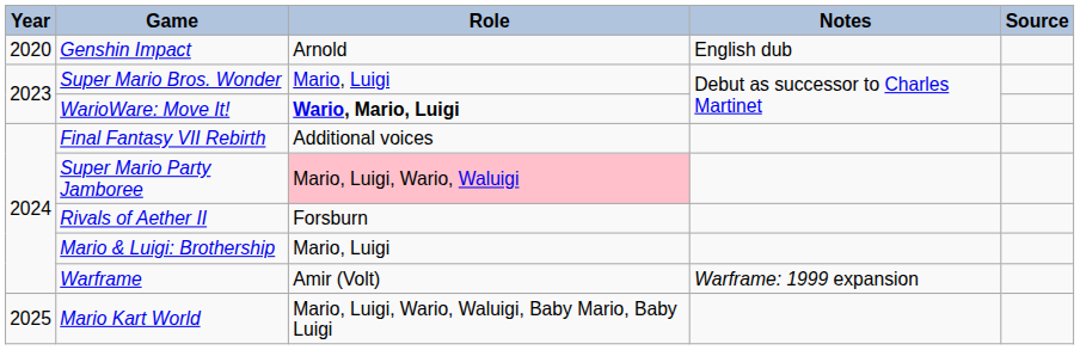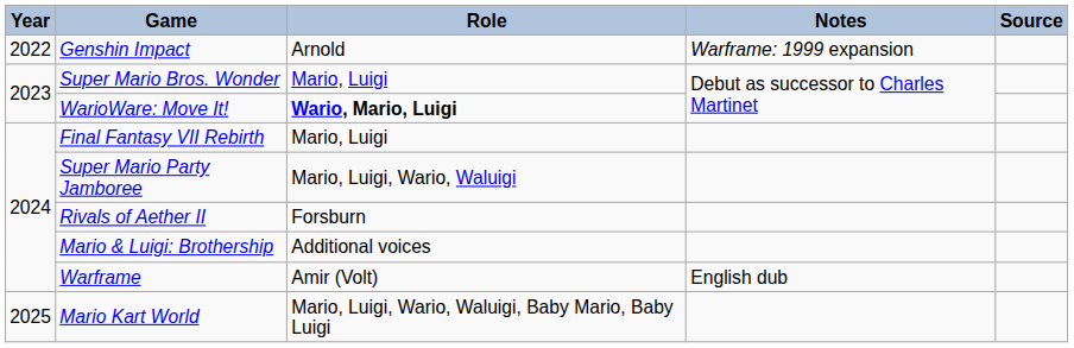Genshin Impact | Year: 2020 -> 2022
Genshin Impact | Notes: English dub -> Warframe: 1999 expansion
Final Fantasy VII Rebirth | Role: Additional voices -> Mario, Luigi
Super Mario Party Jamboree | Role: pink background -> no background
Mario & Luigi: Brothership | Role: Mario, Luigi -> Additional voices
Warframe | Notes: Warframe: 1999 expansion -> English dub
